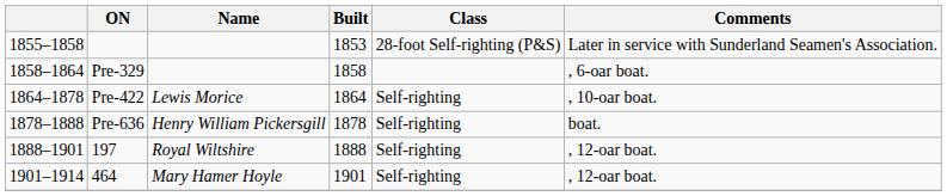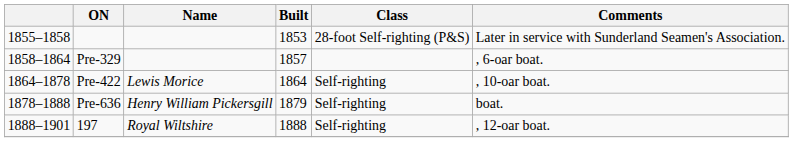Pre-329 | Built: 1858 -> 1857
Pre-636 | Built: 1878 -> 1879
- row: 1901–1914 | 464 | Mary Hamer Hoyle | 1901 | Self-righting | , 12-oar boat.
